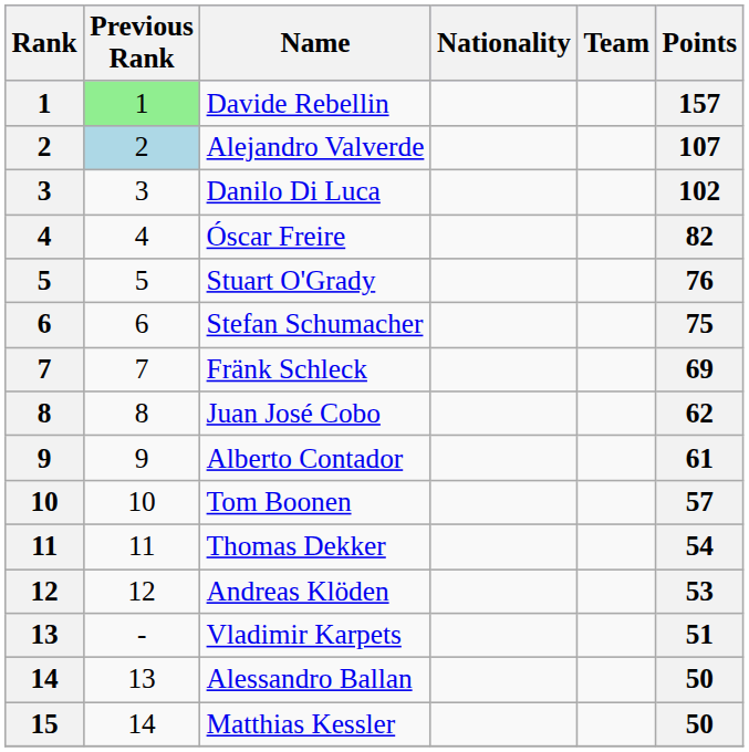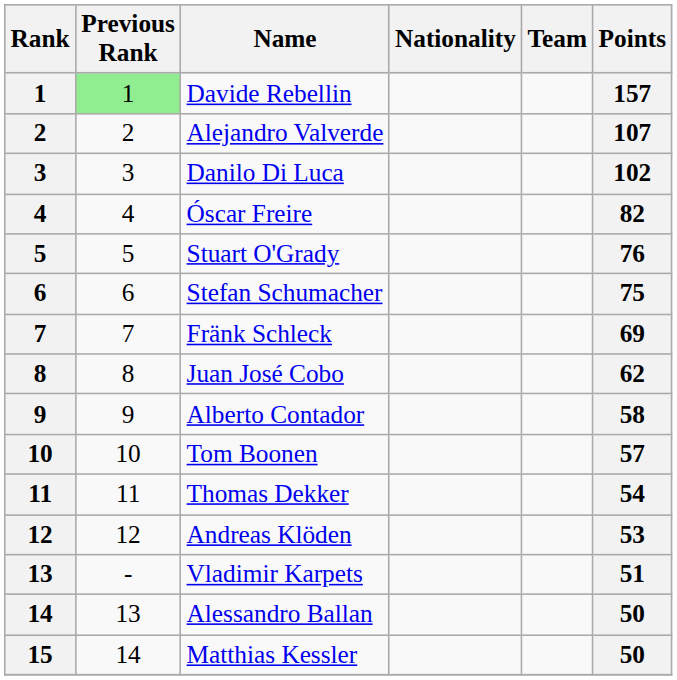Alejandro Valverde | Previous Rank: lightblue background -> no background
Alberto Contador | Points: 61 -> 58
